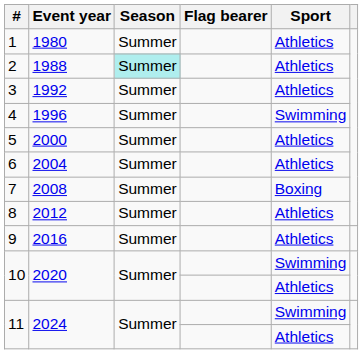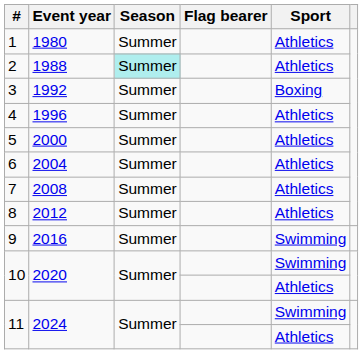3 | Sport: Athletics -> Boxing
4 | Sport: Swimming -> Athletics
7 | Sport: Boxing -> Athletics
9 | Sport: Athletics -> Swimming
